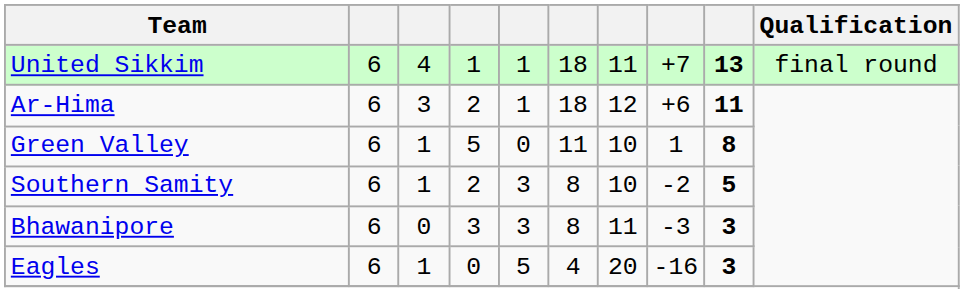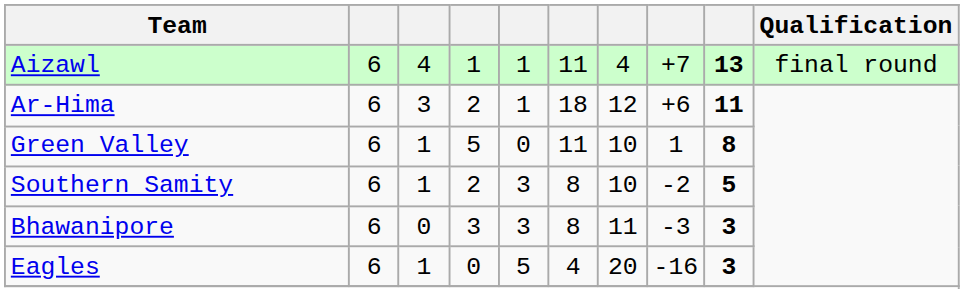- row: United Sikkim | 6 | 4 | 1 | 1 | 18 | 11 | +7 | 13 | final round
+ row: Aizawl | 6 | 4 | 1 | 1 | 11 | 4 | +7 | 13 | final round
